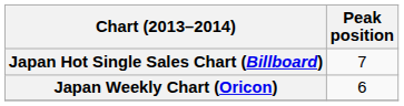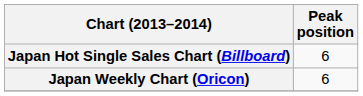Japan Hot Single Sales Chart (Billboard) | Peak position: 7 -> 6
